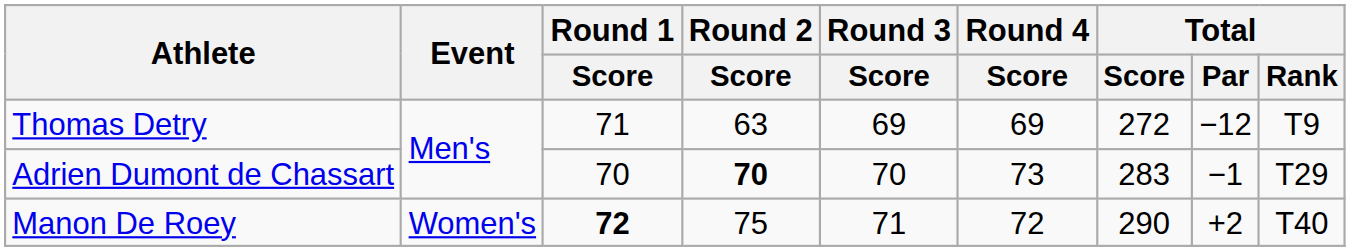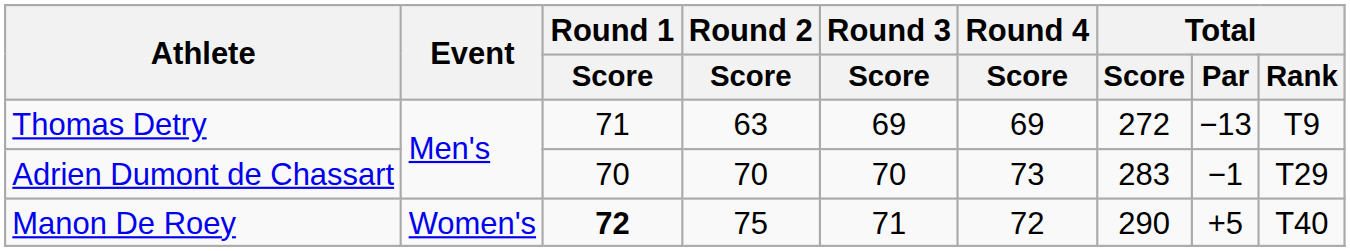Thomas Detry | Total / Par: −12 -> −13
Adrien Dumont de Chassart | Round 2 / Score: bold -> normal
Manon De Roey | Total / Par: +2 -> +5
